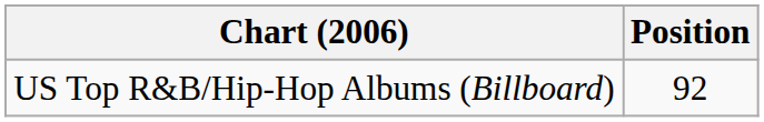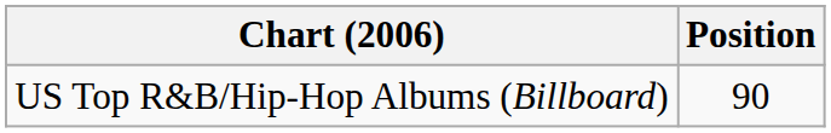US Top R&B/Hip-Hop Albums (Billboard) | Position: 92 -> 90
